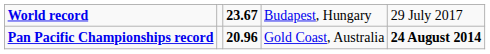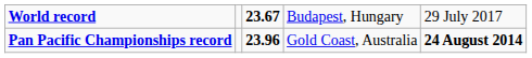Pan Pacific Championships record | column 3: 20.96 -> 23.96
